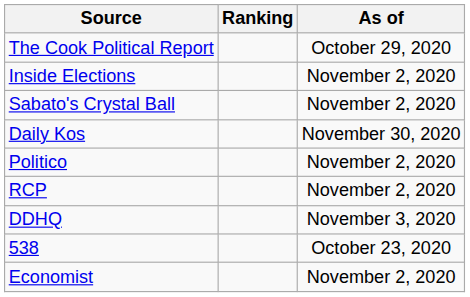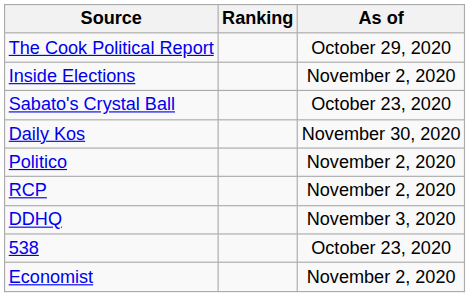Sabato's Crystal Ball | As of: November 2, 2020 -> October 23, 2020
